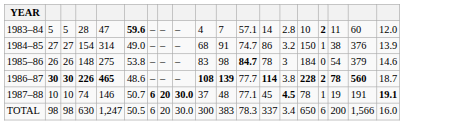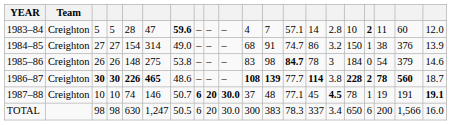+ column: Team | Creighton | Creighton | Creighton | Creighton | Creighton
